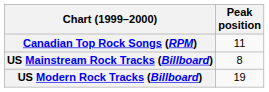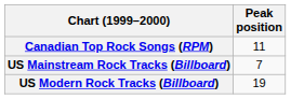US Mainstream Rock Tracks (Billboard) | Peak position: 8 -> 7
